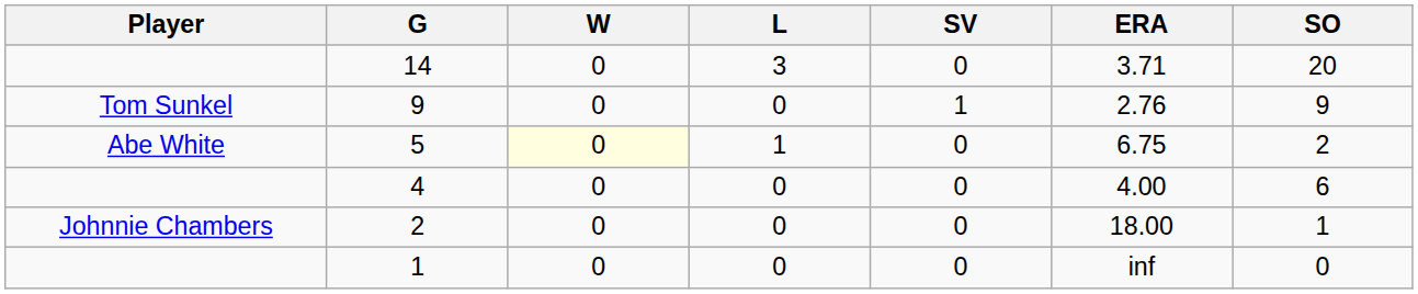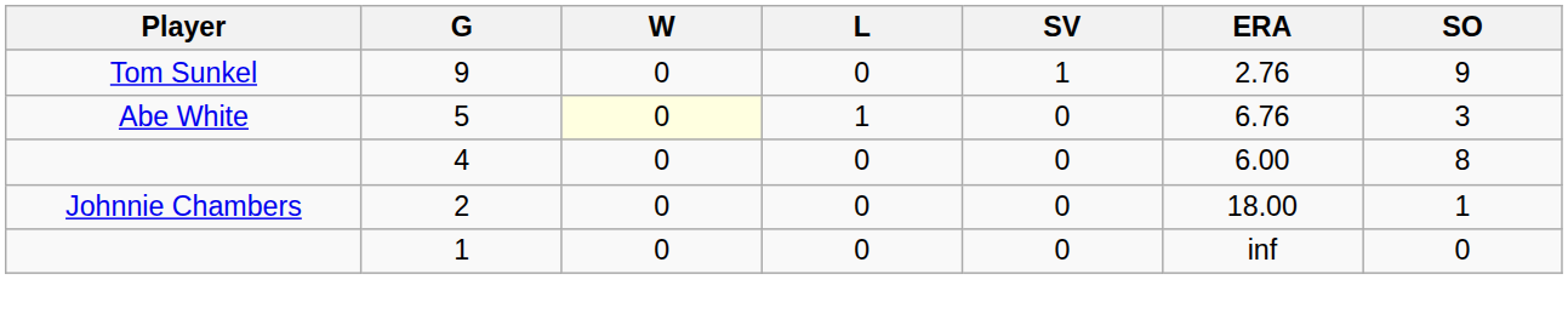- row: 14 | 0 | 3 | 0 | 3.71 | 20
5 | ERA: 6.75 -> 6.76
5 | SO: 2 -> 3
4 | ERA: 4.00 -> 6.00
4 | SO: 6 -> 8
